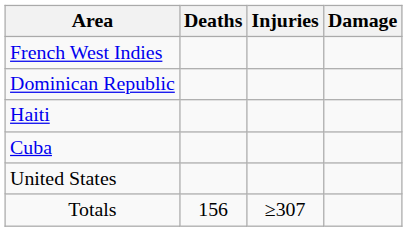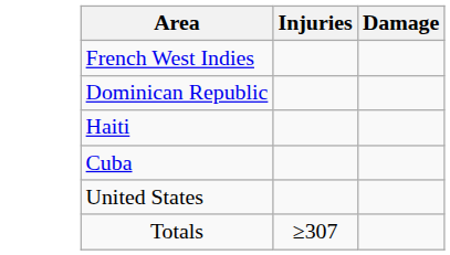- column: Deaths | 156
